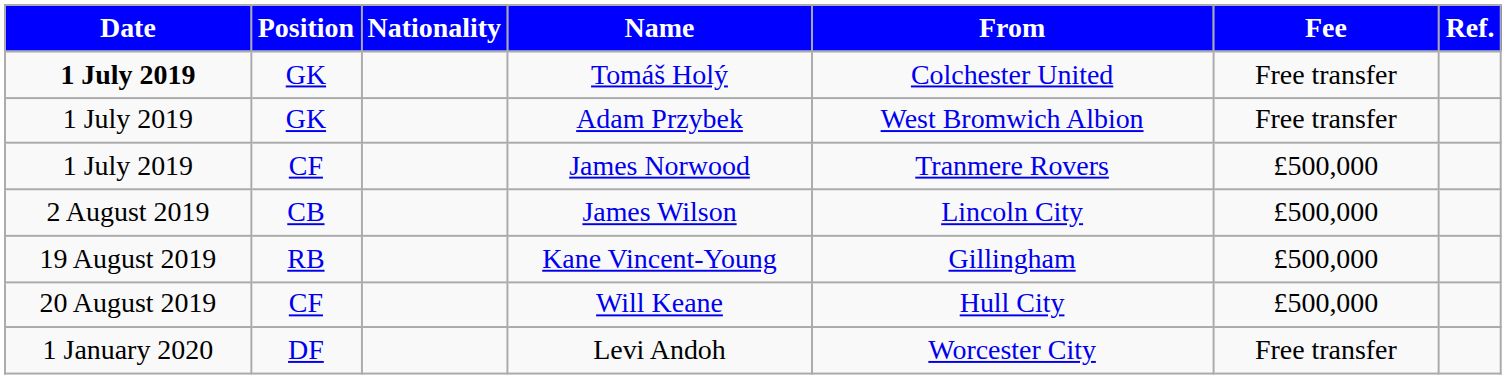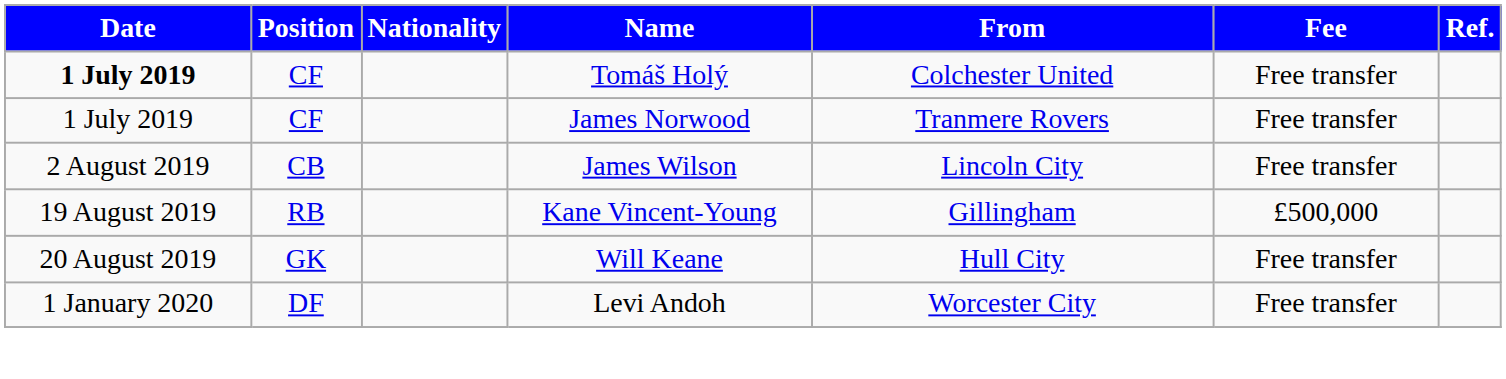Tomáš Holý | Position: GK -> CF
- row: 1 July 2019 | GK | Adam Przybek | West Bromwich Albion | Free transfer
James Norwood | Fee: £500,000 -> Free transfer
James Wilson | Fee: £500,000 -> Free transfer
Will Keane | Position: CF -> GK
Will Keane | Fee: £500,000 -> Free transfer
